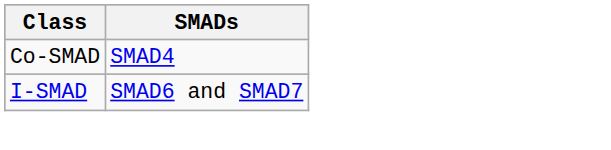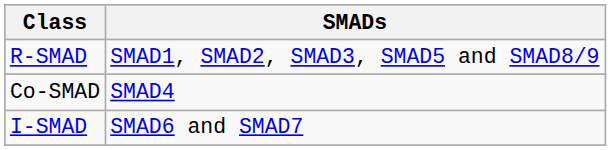+ row: R-SMAD | SMAD1, SMAD2, SMAD3, SMAD5 and SMAD8/9
